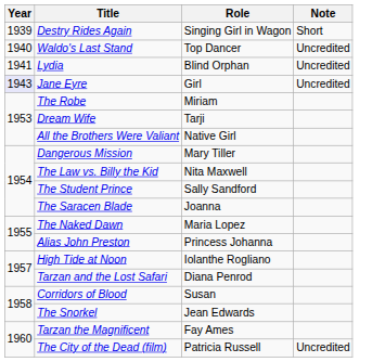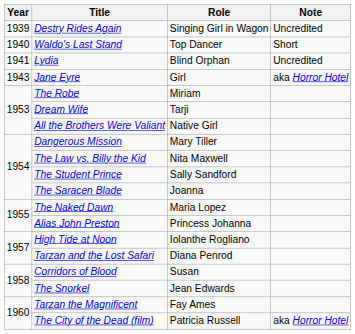Destry Rides Again | Note: Short -> Uncredited
Waldo's Last Stand | Note: Uncredited -> Short
Jane Eyre | Year: lavender background -> no background
Jane Eyre | Note: Uncredited -> aka Horror Hotel
The City of the Dead (film) | Note: Uncredited -> aka Horror Hotel
